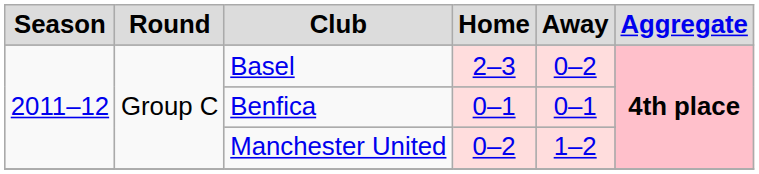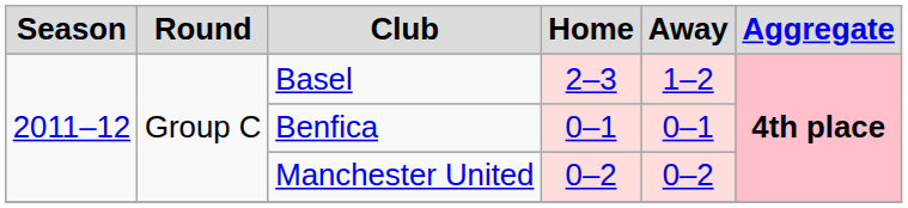Basel | Away: 0–2 -> 1–2
Manchester United | Away: 1–2 -> 0–2
